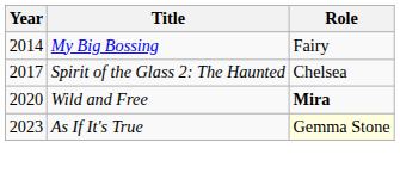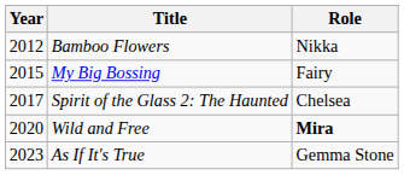+ row: 2012 | Bamboo Flowers | Nikka
My Big Bossing | Year: 2014 -> 2015
As If It's True | Role: lightyellow background -> no background
